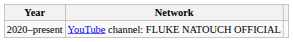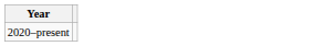- column: Network | YouTube channel: FLUKE NATOUCH OFFICIAL
